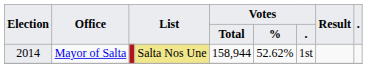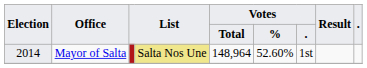Mayor of Salta | Votes / Total: 158,944 -> 148,964
Mayor of Salta | Votes / %: 52.62% -> 52.60%
